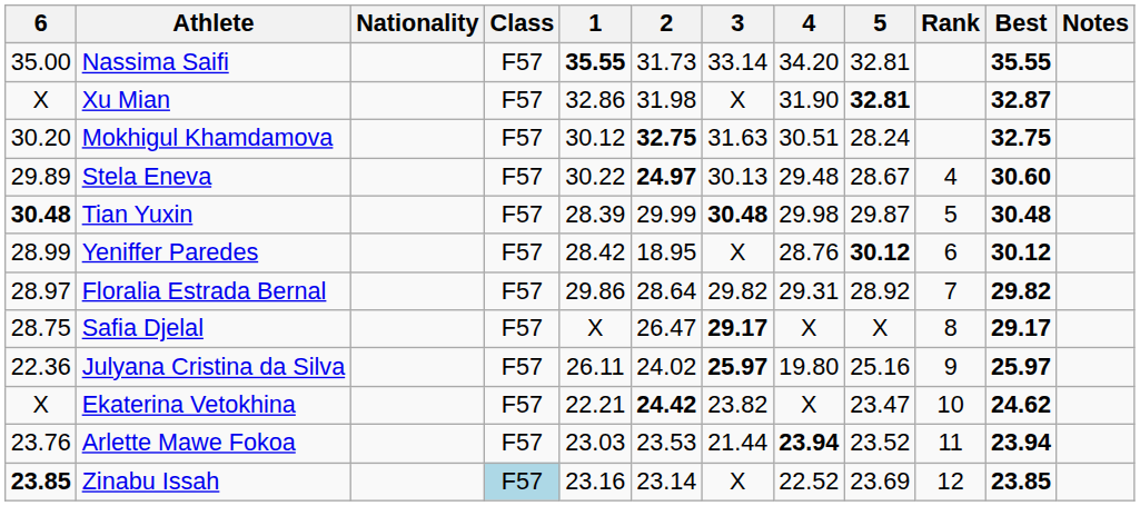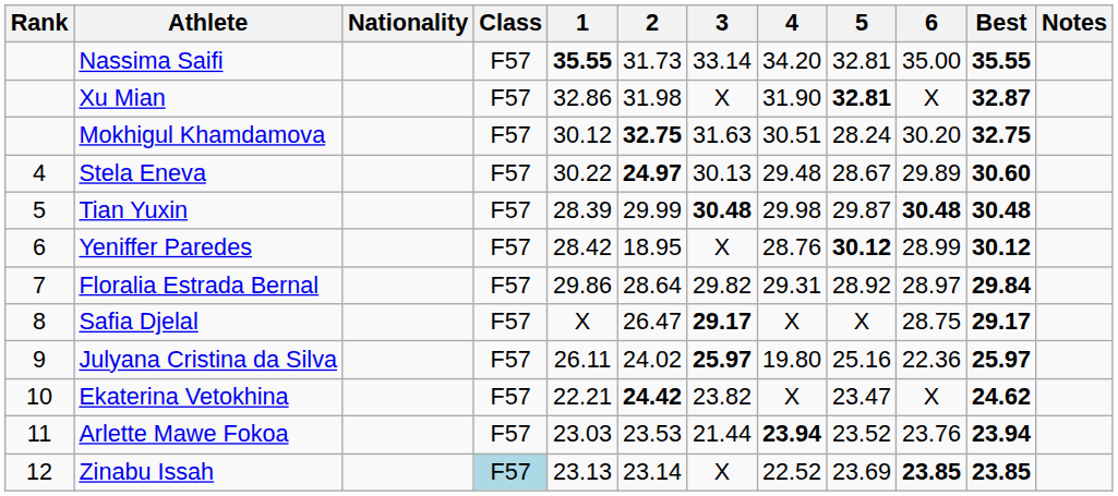columns swapped: Rank <-> 6
Floralia Estrada Bernal | Best: 29.82 -> 29.84
Zinabu Issah | 1: 23.16 -> 23.13
